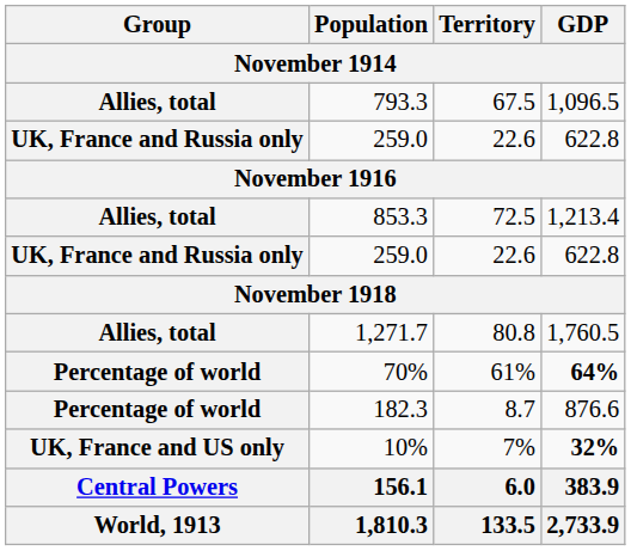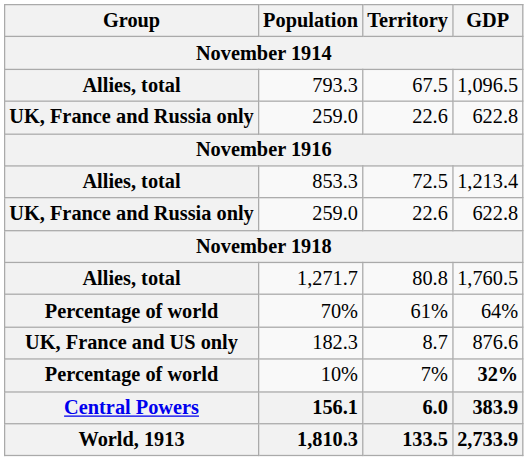70% | GDP: bold -> normal
182.3 | Group: Percentage of world -> UK, France and US only
10% | Group: UK, France and US only -> Percentage of world
